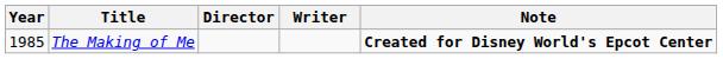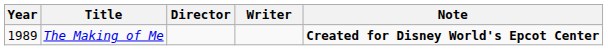The Making of Me | Year: 1985 -> 1989
